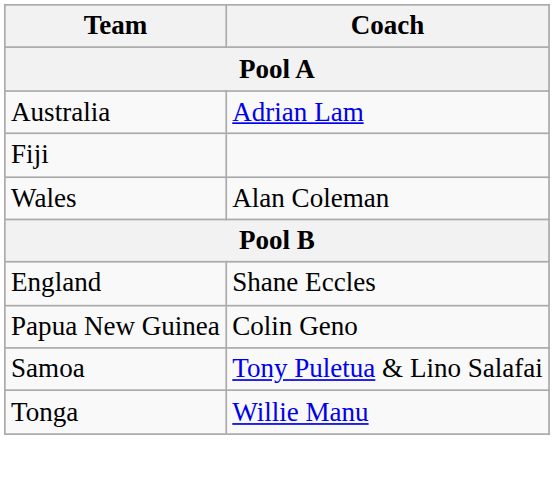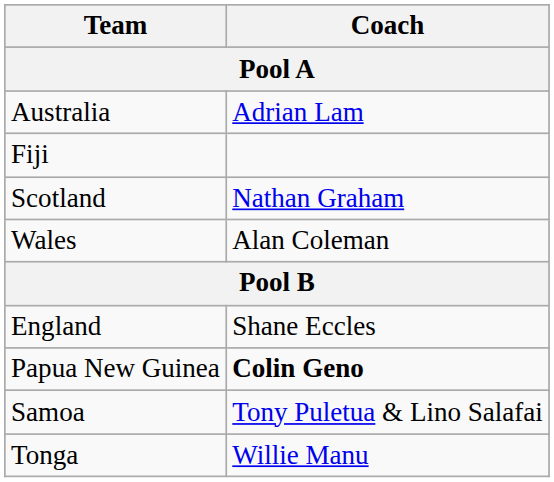+ row: Scotland | Nathan Graham
Papua New Guinea | Coach: normal -> bold
